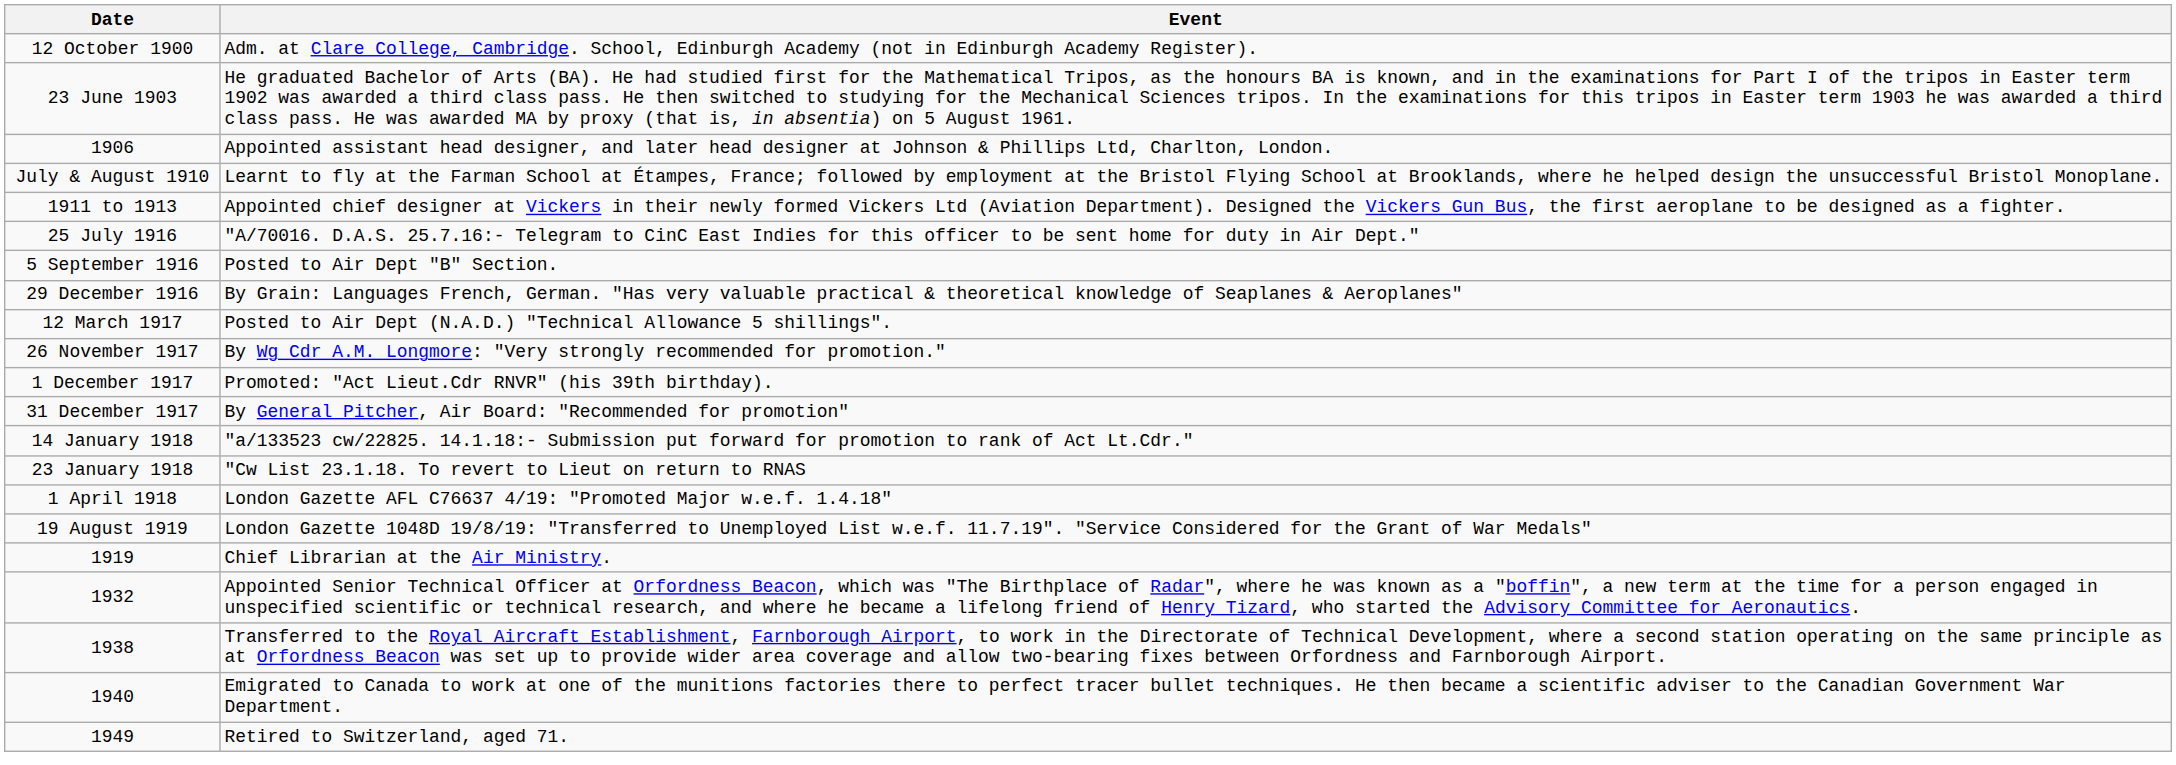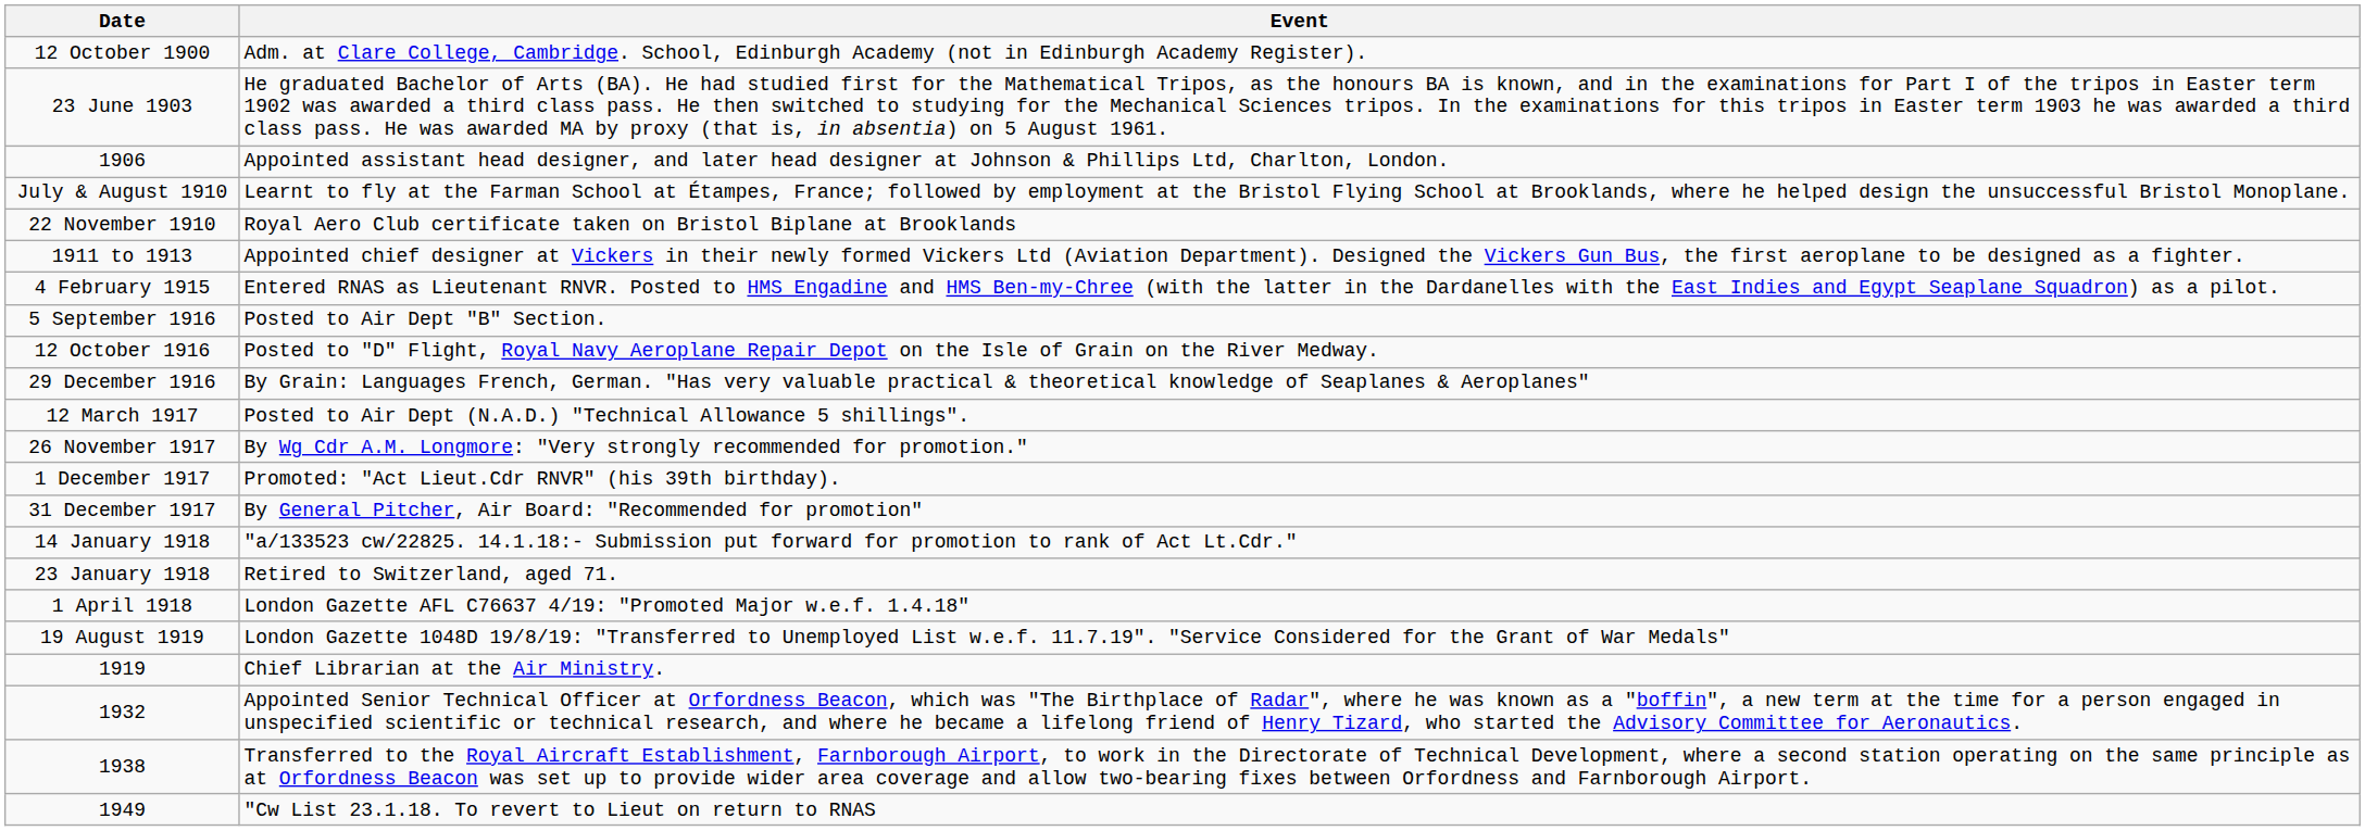+ row: 22 November 1910 | Royal Aero Club certificate taken on Bristol Biplane at Brooklands
+ row: 4 February 1915 | Entered RNAS as Lieutenant RNVR. Posted to HMS Engadine and HMS Ben-my-Chree (with the latter in the Dardanelles with the East Indies and Egypt Seaplane Squadron) as a pilot.
- row: 25 July 1916 | "A/70016. D.A.S. 25.7.16:- Telegram to CinC East Indies for this officer to be sent home for duty in Air Dept."
+ row: 12 October 1916 | Posted to "D" Flight, Royal Navy Aeroplane Repair Depot on the Isle of Grain on the River Medway.
23 January 1918 | Event: "Cw List 23.1.18. To revert to Lieut on return to RNAS -> Retired to Switzerland, aged 71.
- row: 1940 | Emigrated to Canada to work at one of the munitions factories there to perfect tracer bullet techniques. He then became a scientific adviser to the Canadian Government War Department.
1949 | Event: Retired to Switzerland, aged 71. -> "Cw List 23.1.18. To revert to Lieut on return to RNAS
